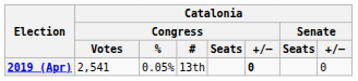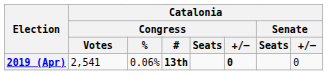2019 (Apr) | Catalonia / Congress / %: 0.05% -> 0.06%
2019 (Apr) | Catalonia / Congress / #: normal -> bold
